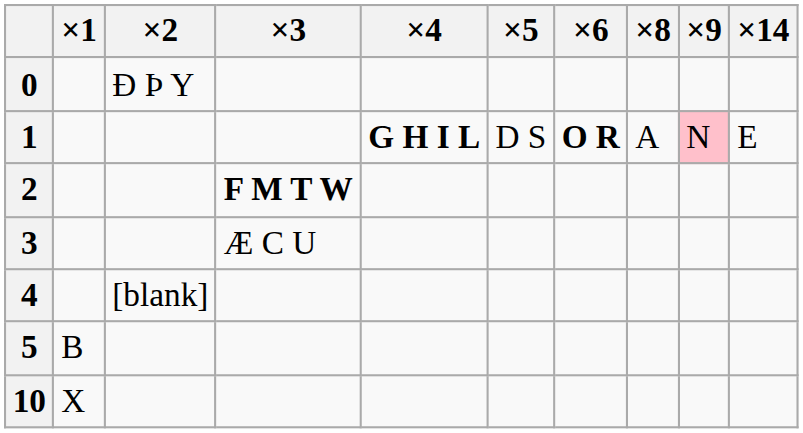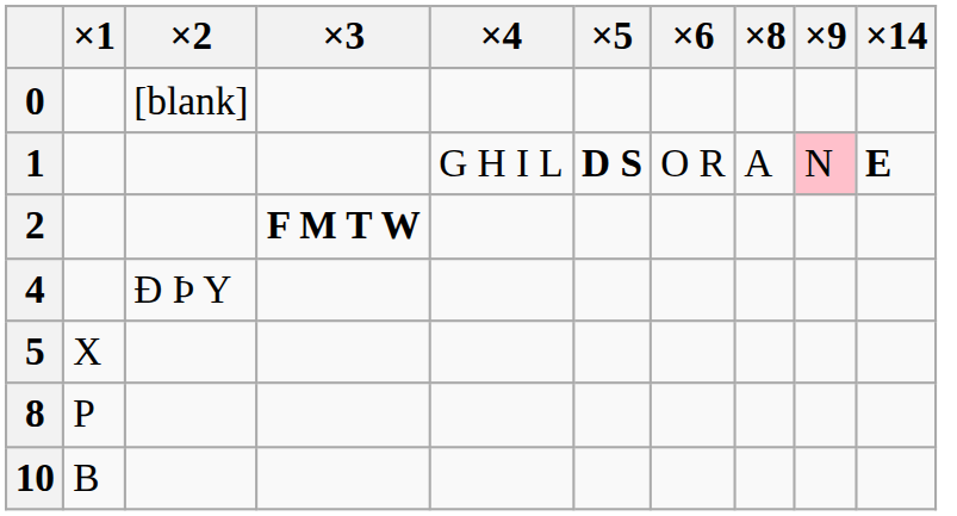0 | ×2: Ð Þ Y -> [blank]
1 | ×4: bold -> normal
1 | ×5: normal -> bold
1 | ×6: bold -> normal
1 | ×14: normal -> bold
- row: 3 | Æ C U
4 | ×2: [blank] -> Ð Þ Y
5 | ×1: B -> X
+ row: 8 | P
10 | ×1: X -> B
